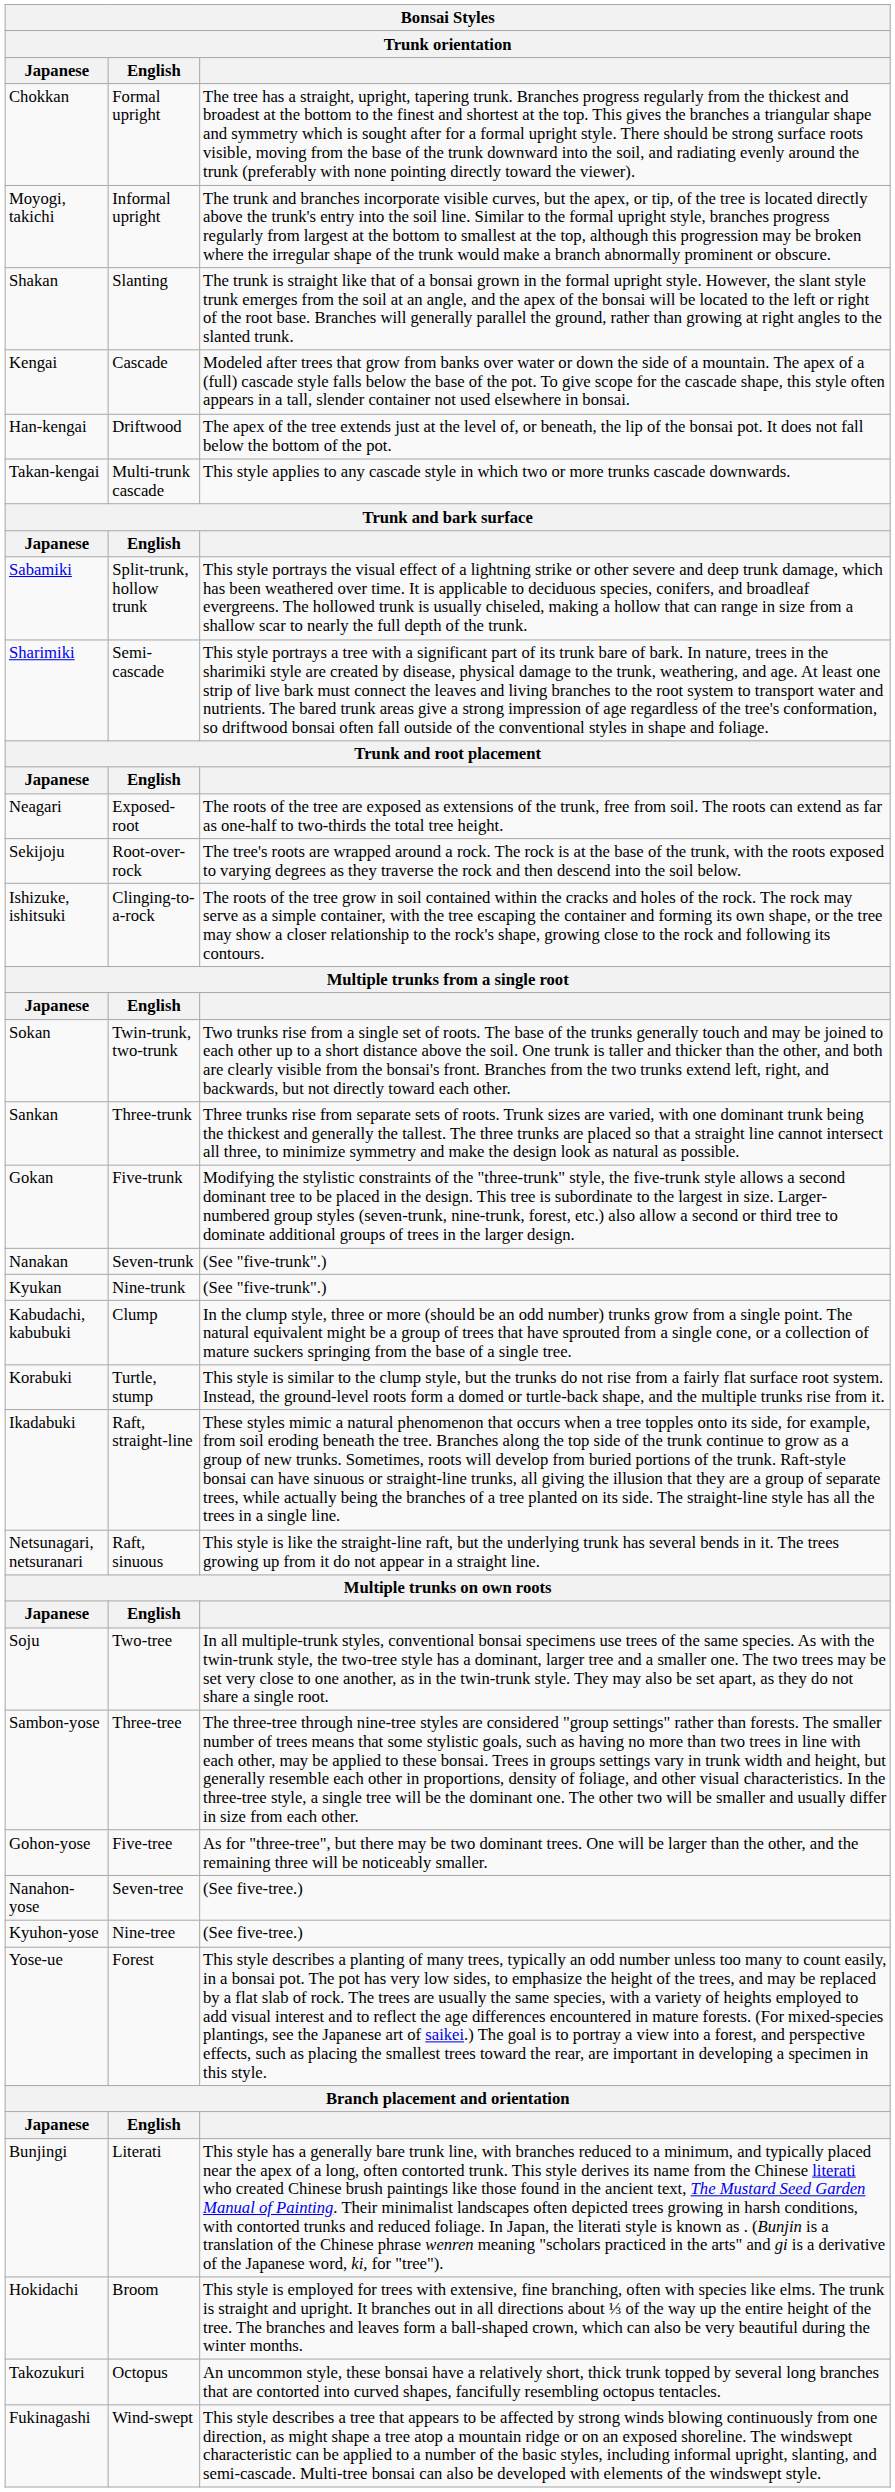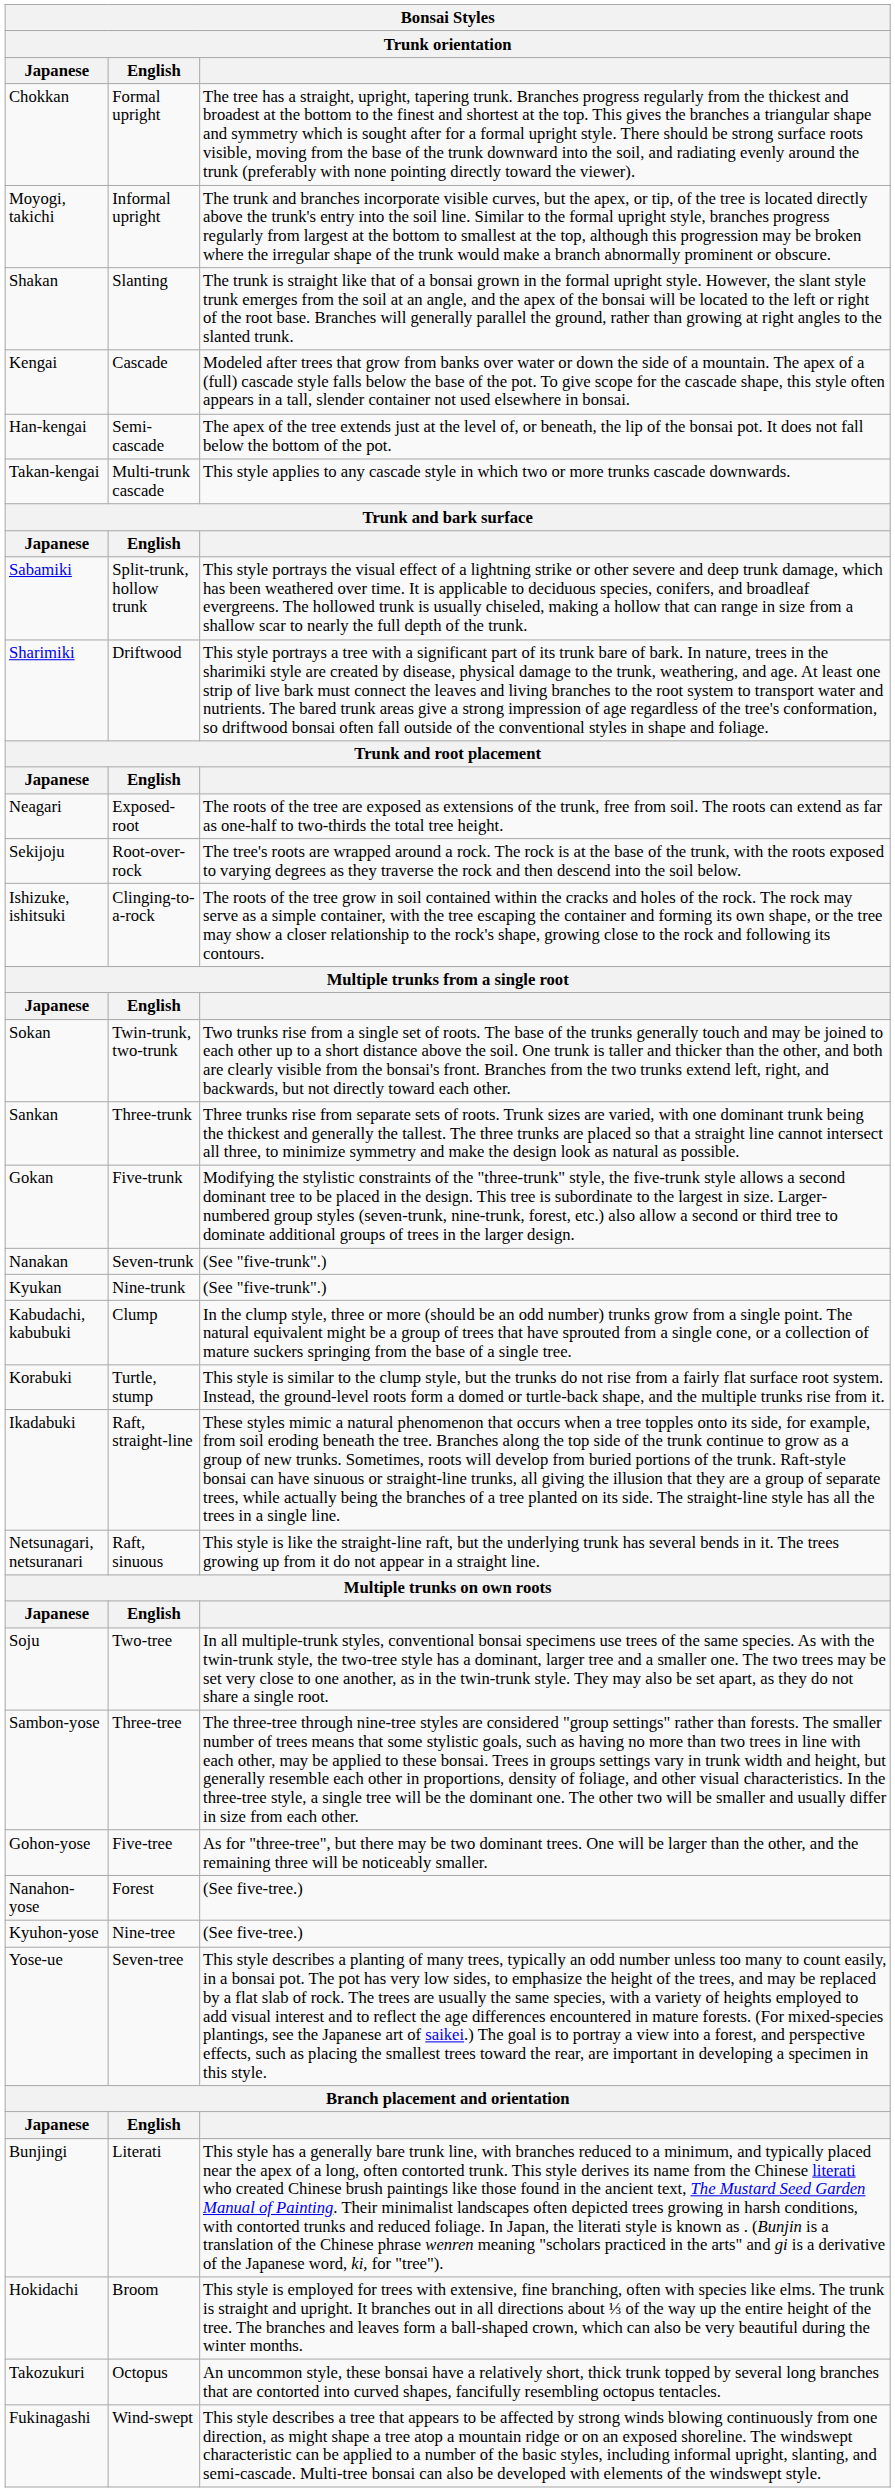Han-kengai | English: Driftwood -> Semi-cascade
Sharimiki | English: Semi-cascade -> Driftwood
Nanahon-yose | English: Seven-tree -> Forest
Yose-ue | English: Forest -> Seven-tree
